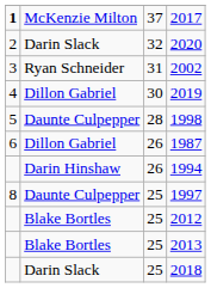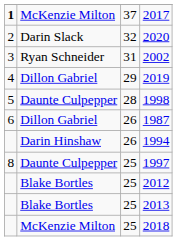2019 | column 3: 30 -> 29
2018 | column 2: Darin Slack -> McKenzie Milton
